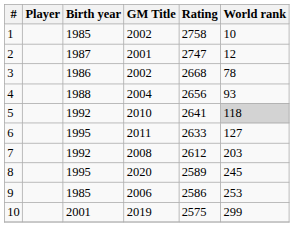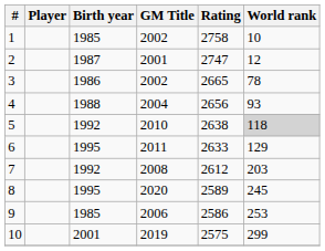3 | Rating: 2668 -> 2665
5 | Rating: 2641 -> 2638
6 | World rank: 127 -> 129
